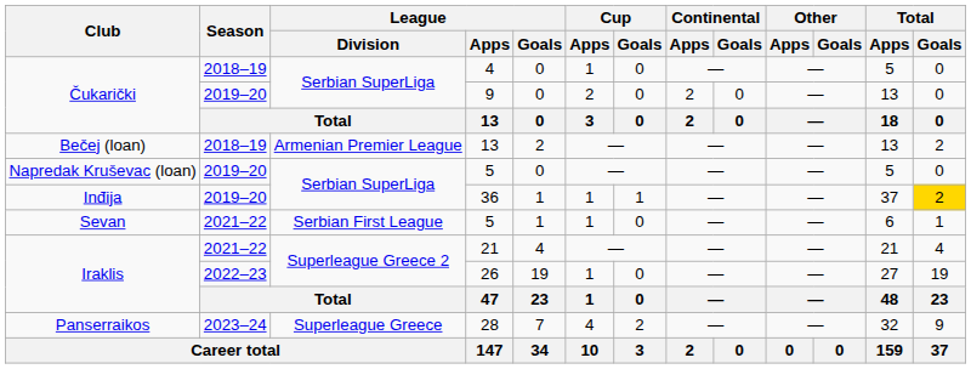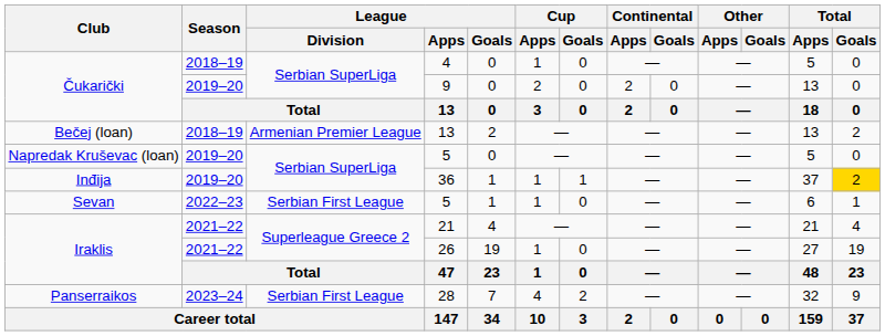Sevan / 5 | Season: 2021–22 -> 2022–23
26 | Season: 2022–23 -> 2021–22
28 | League / Division: Superleague Greece -> Serbian First League
